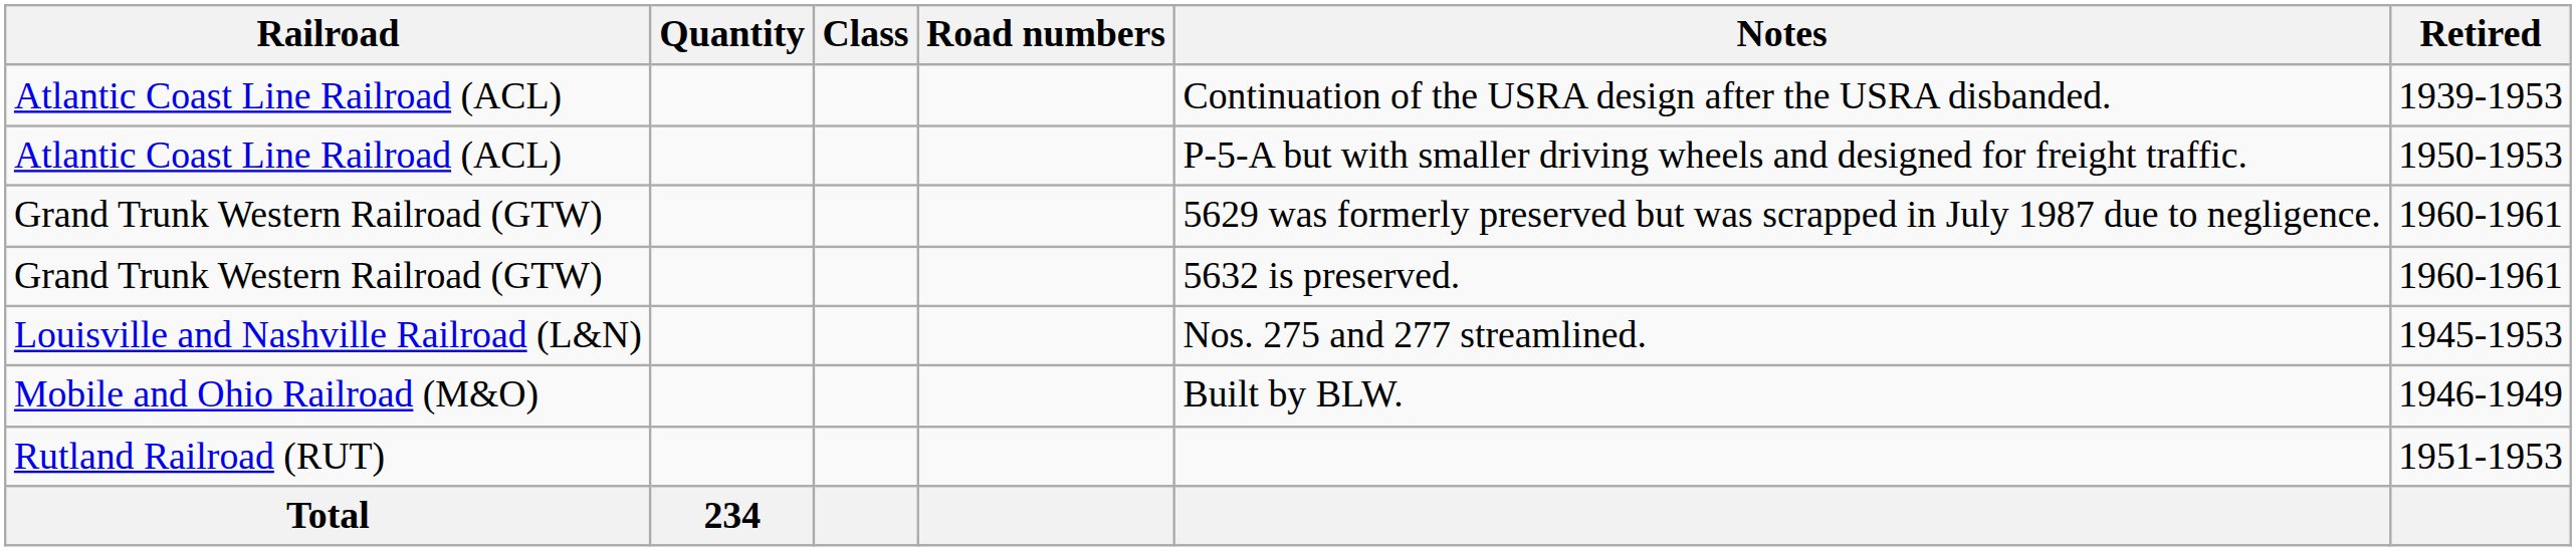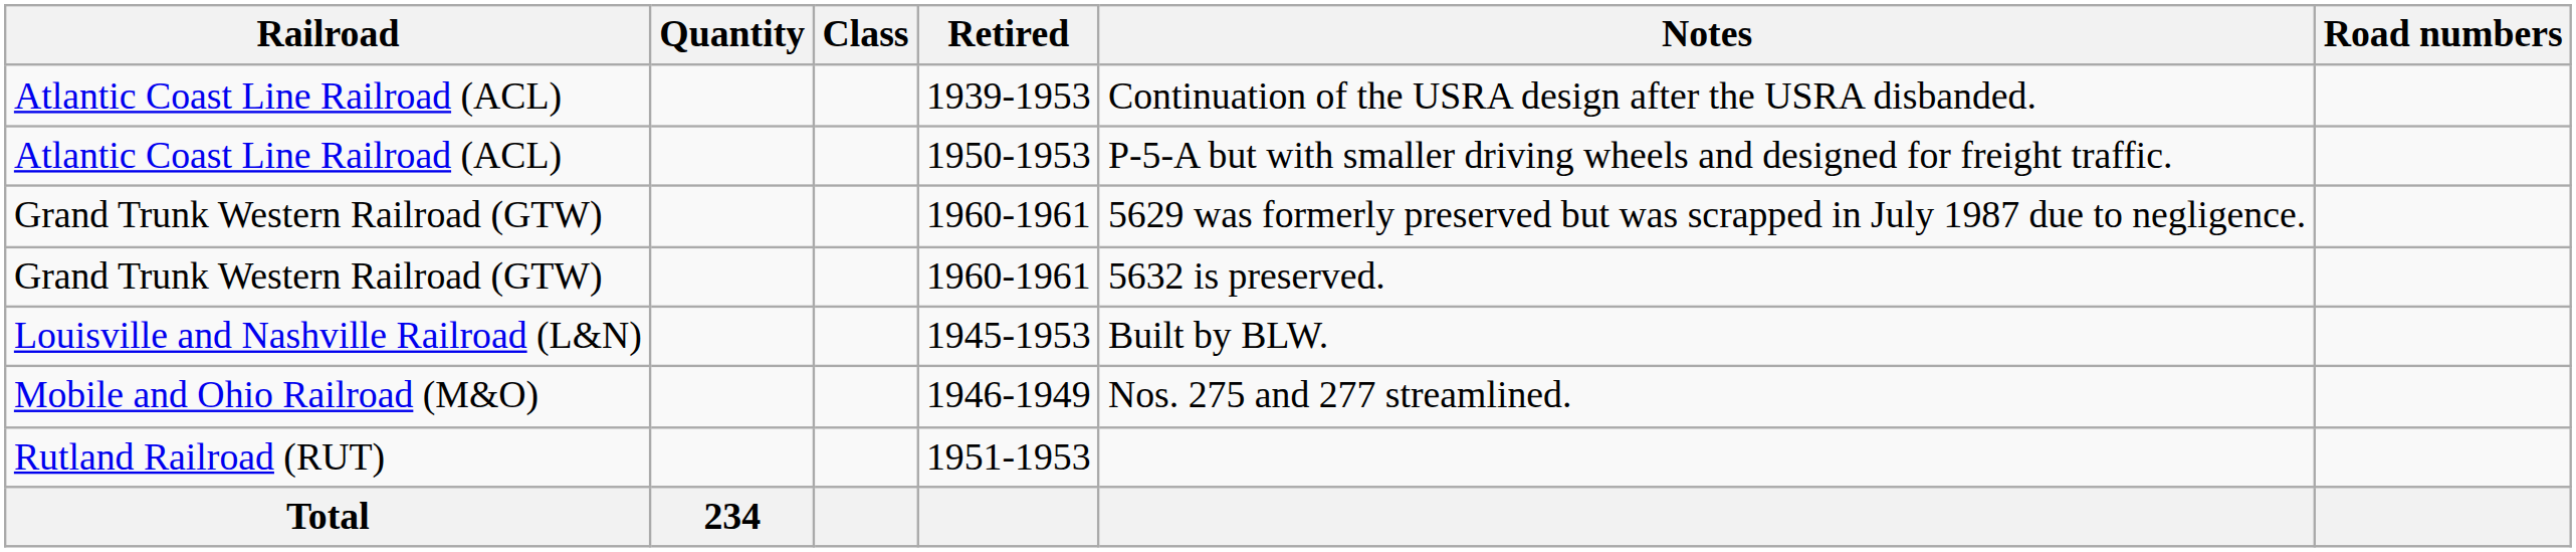columns swapped: Road numbers <-> Retired
Louisville and Nashville Railroad (L&N) | Notes: Nos. 275 and 277 streamlined. -> Built by BLW.
Mobile and Ohio Railroad (M&O) | Notes: Built by BLW. -> Nos. 275 and 277 streamlined.
